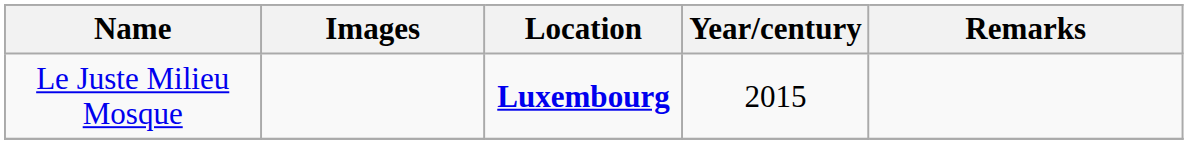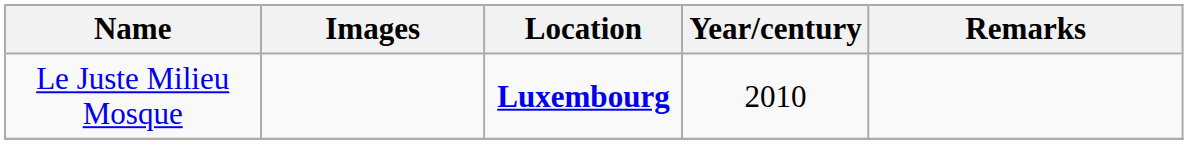Le Juste Milieu Mosque | Year/century: 2015 -> 2010
